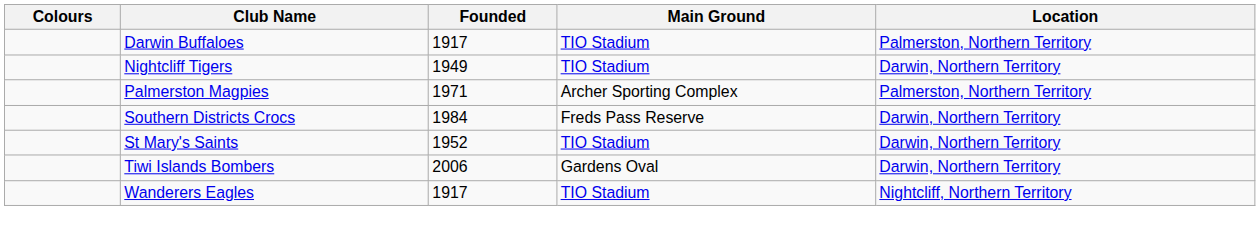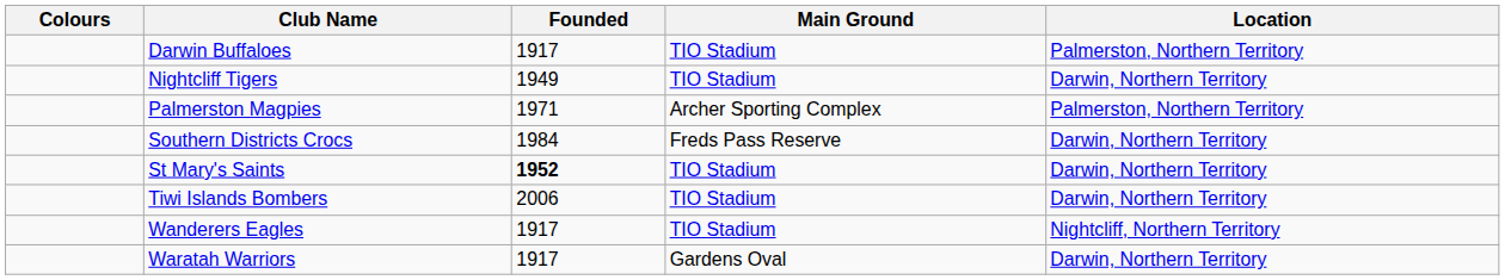St Mary's Saints | Founded: normal -> bold
Tiwi Islands Bombers | Main Ground: Gardens Oval -> TIO Stadium
+ row: Waratah Warriors | 1917 | Gardens Oval | Darwin, Northern Territory
